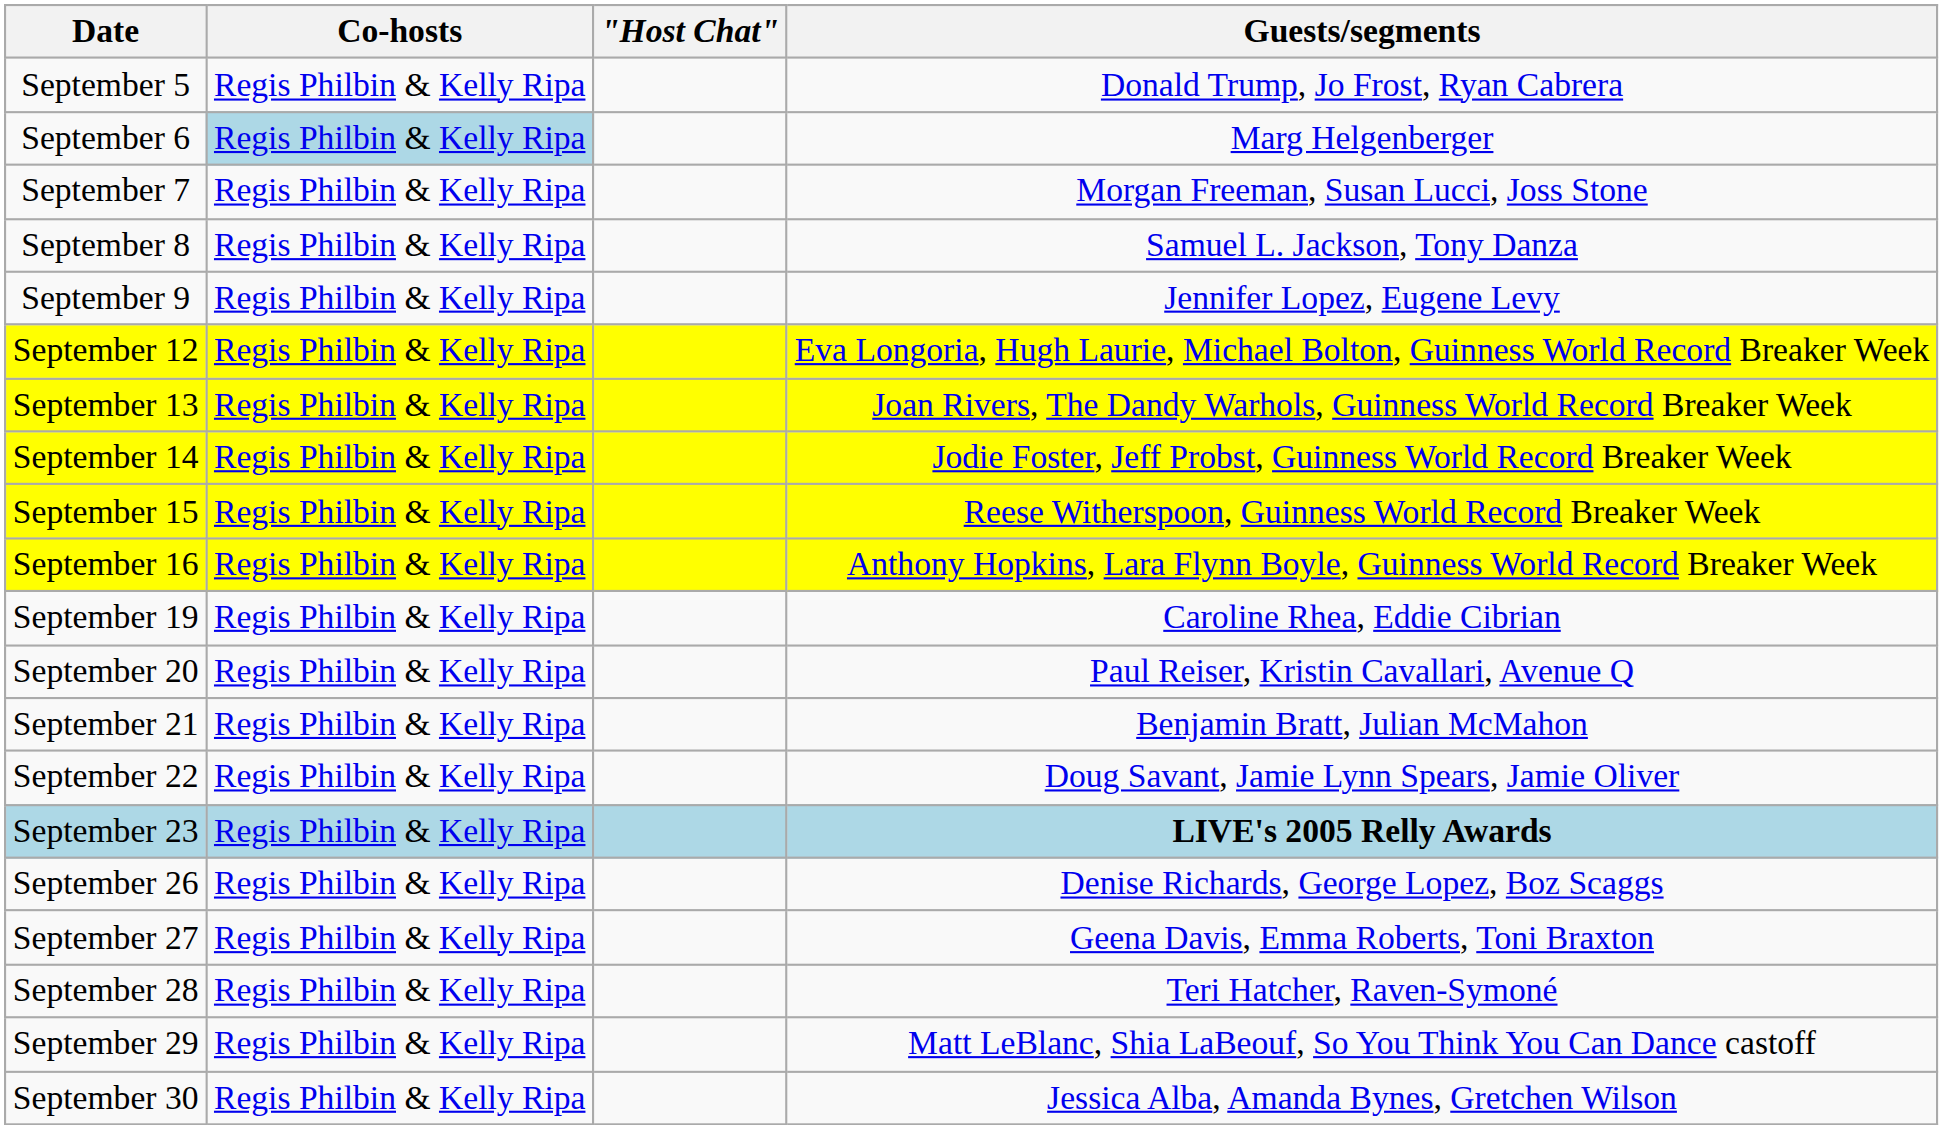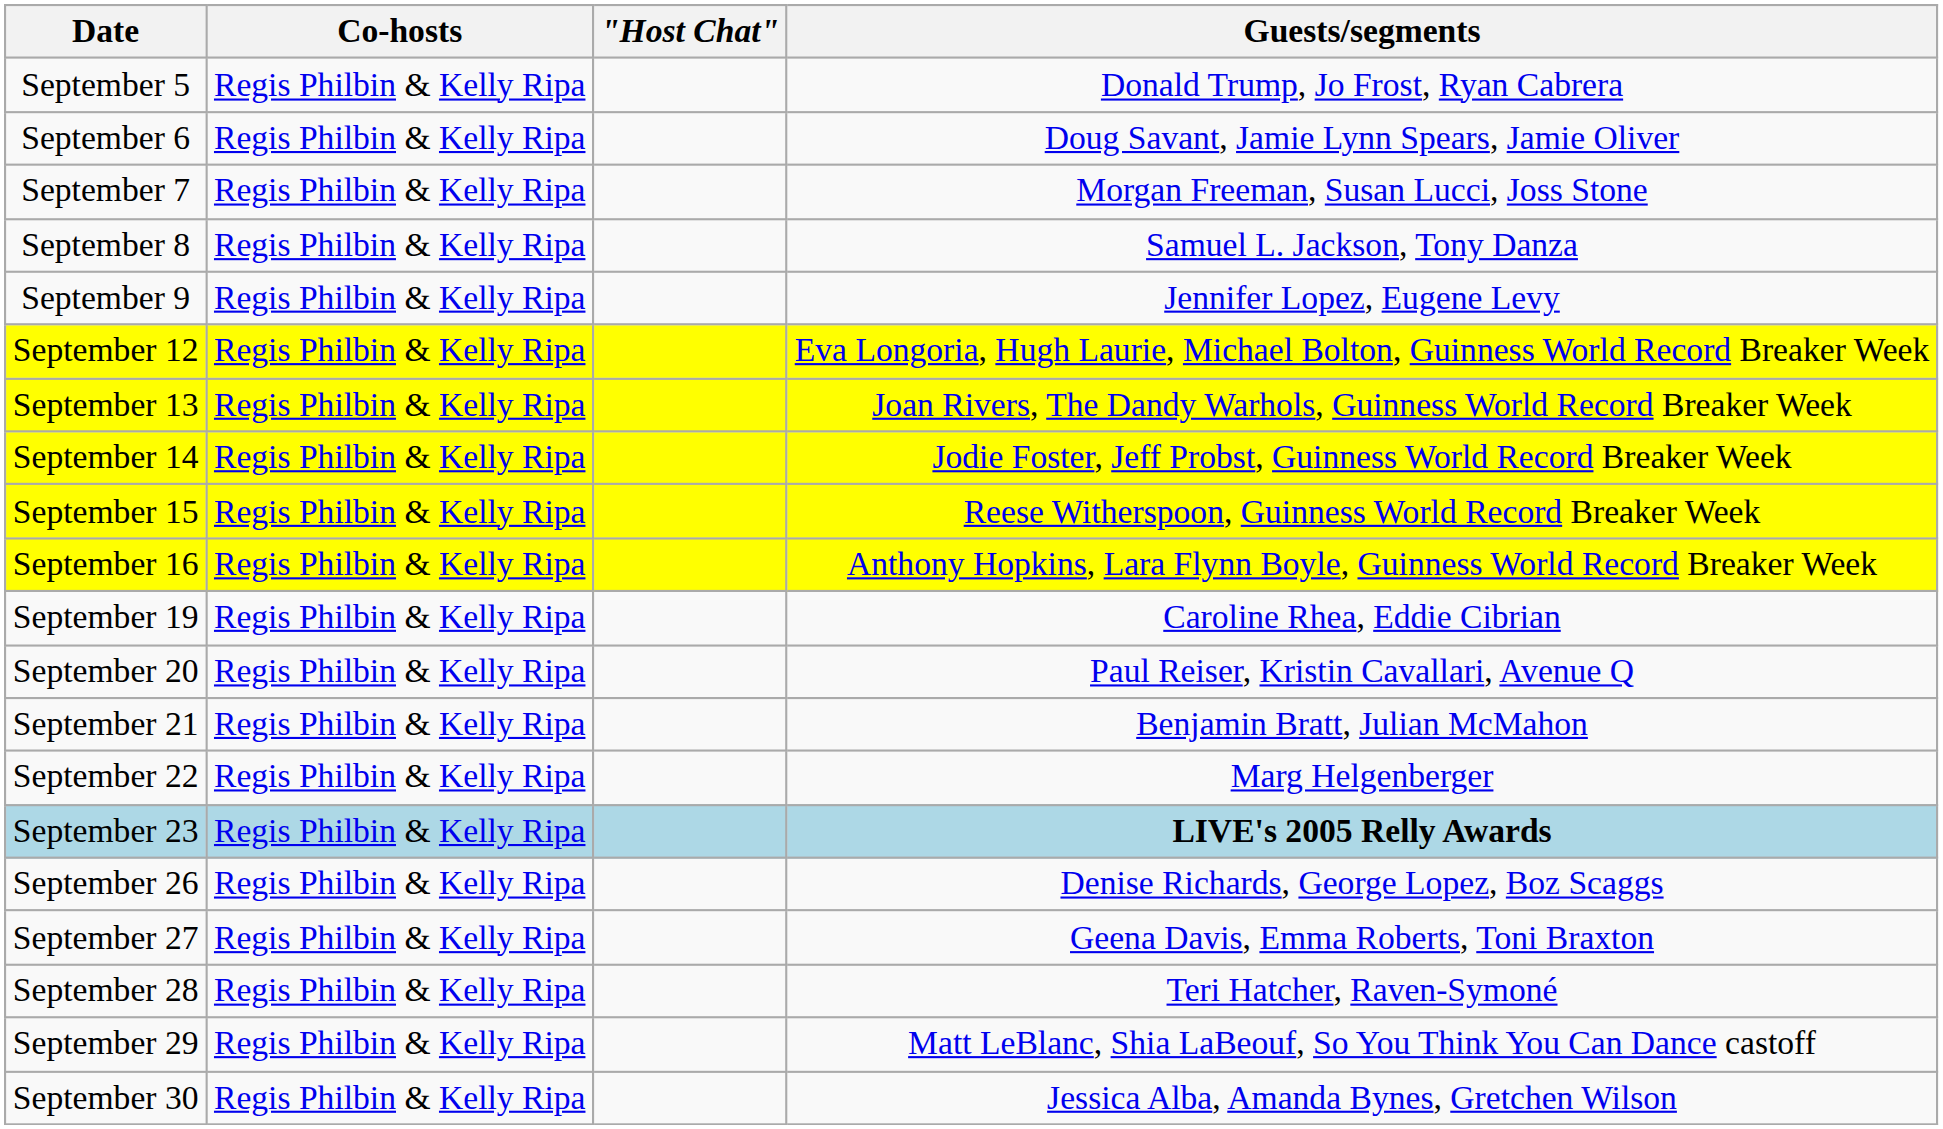September 6 | Co-hosts: lightblue background -> no background
September 6 | Guests/segments: Marg Helgenberger -> Doug Savant, Jamie Lynn Spears, Jamie Oliver
September 22 | Guests/segments: Doug Savant, Jamie Lynn Spears, Jamie Oliver -> Marg Helgenberger
